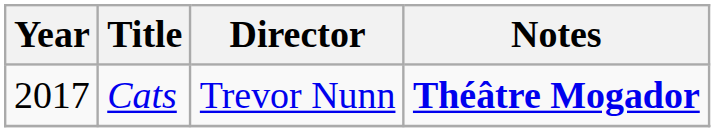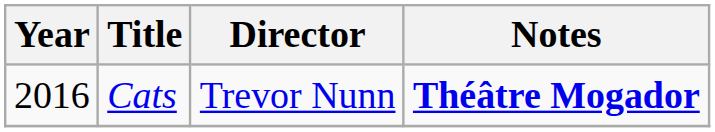Cats | Year: 2017 -> 2016
